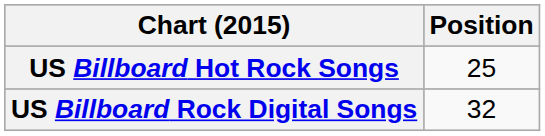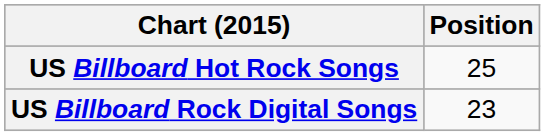US Billboard Rock Digital Songs | Position: 32 -> 23
